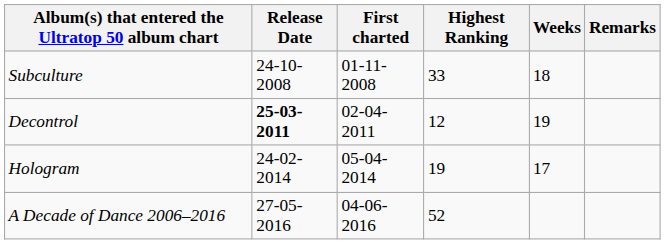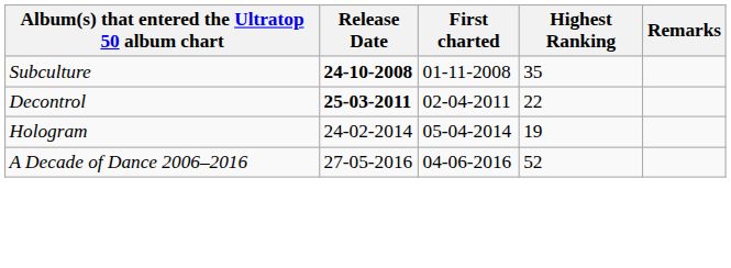- column: Weeks | 18 | 19 | 17
Subculture | Release Date: normal -> bold
Subculture | Highest Ranking: 33 -> 35
Decontrol | Highest Ranking: 12 -> 22
